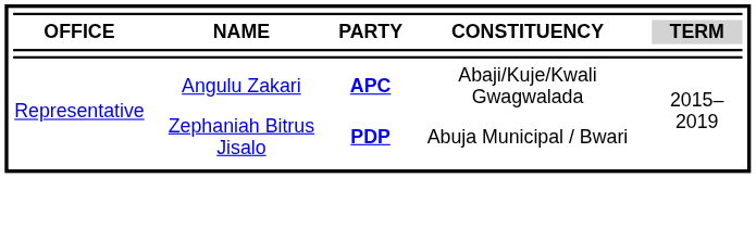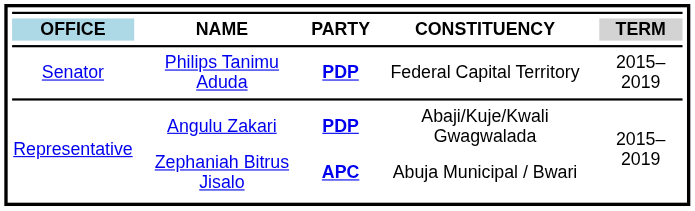NAME | column 1: no background -> lightblue background
+ row: Senator | Philips Tanimu Aduda | PDP | Federal Capital Territory | 2015–2019
Angulu Zakari | column 3: APC -> PDP
Zephaniah Bitrus Jisalo | column 3: PDP -> APC
